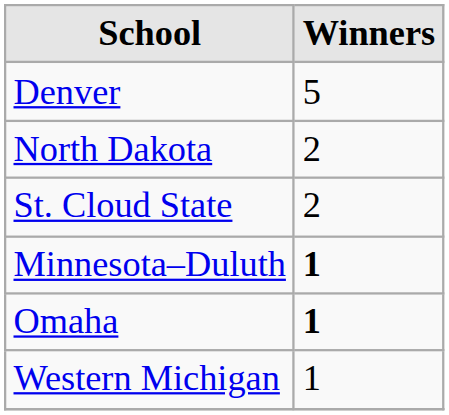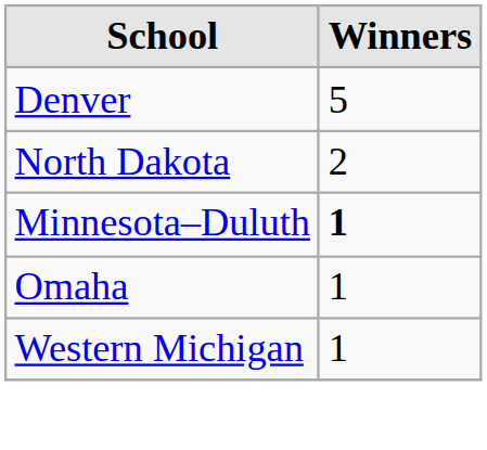- row: St. Cloud State | 2
Omaha | Winners: bold -> normal
